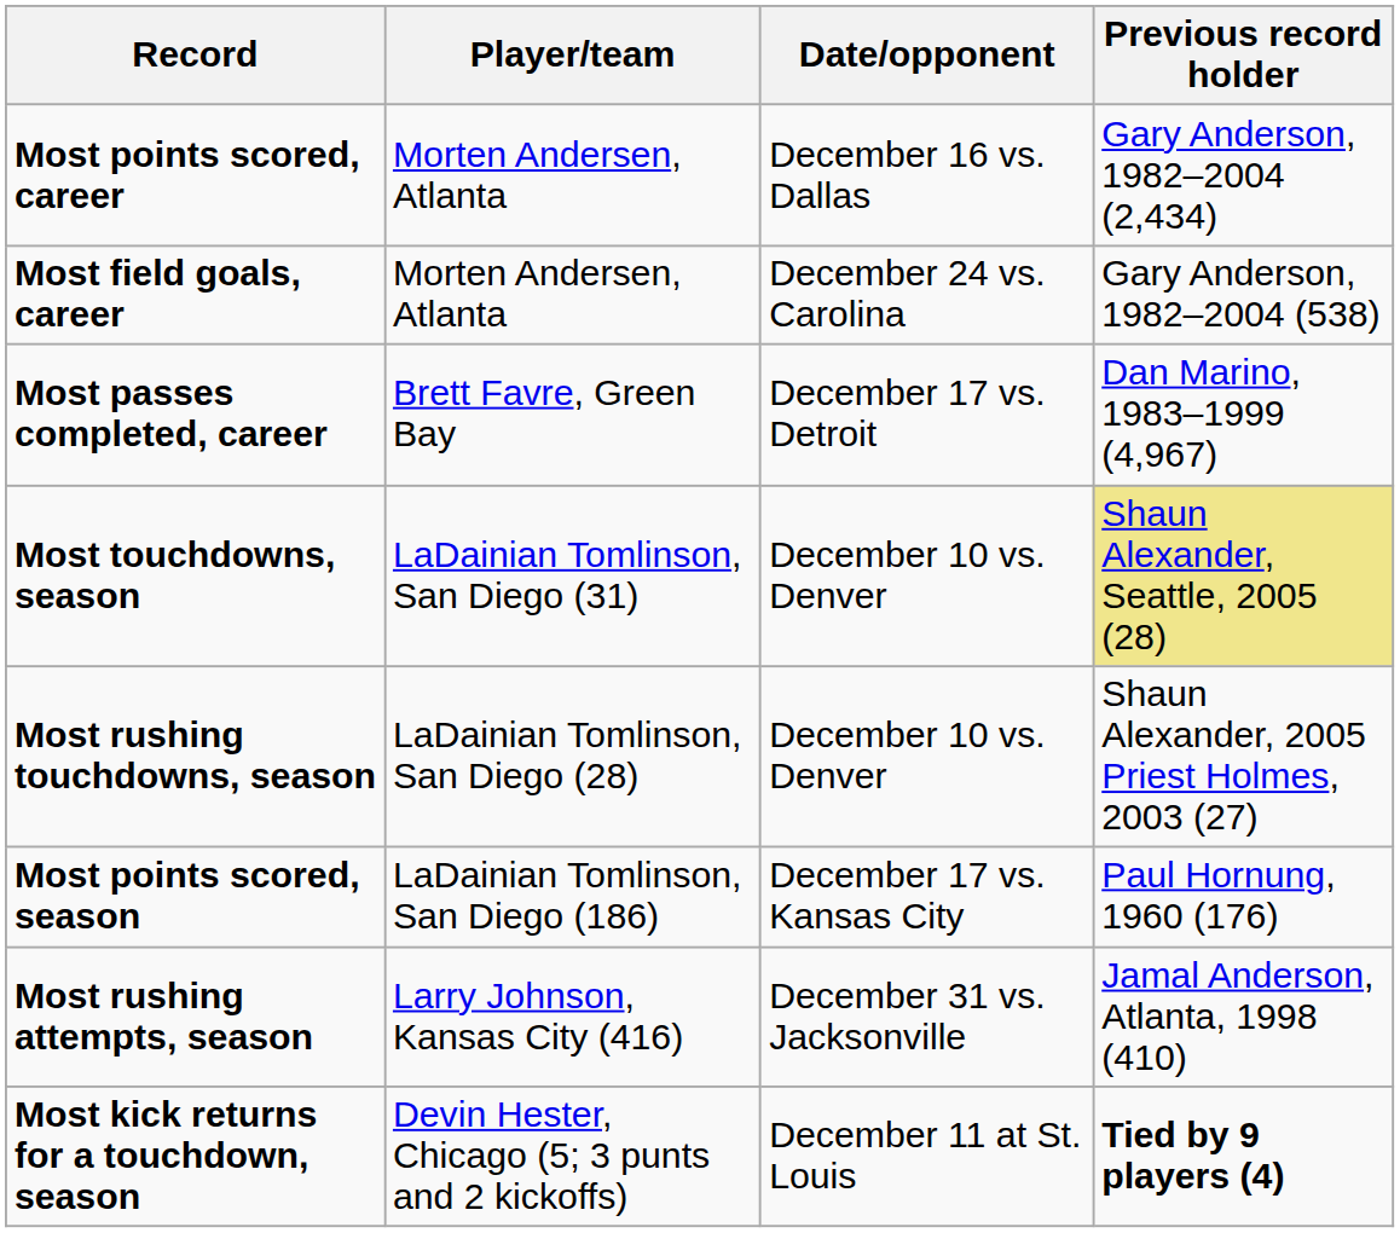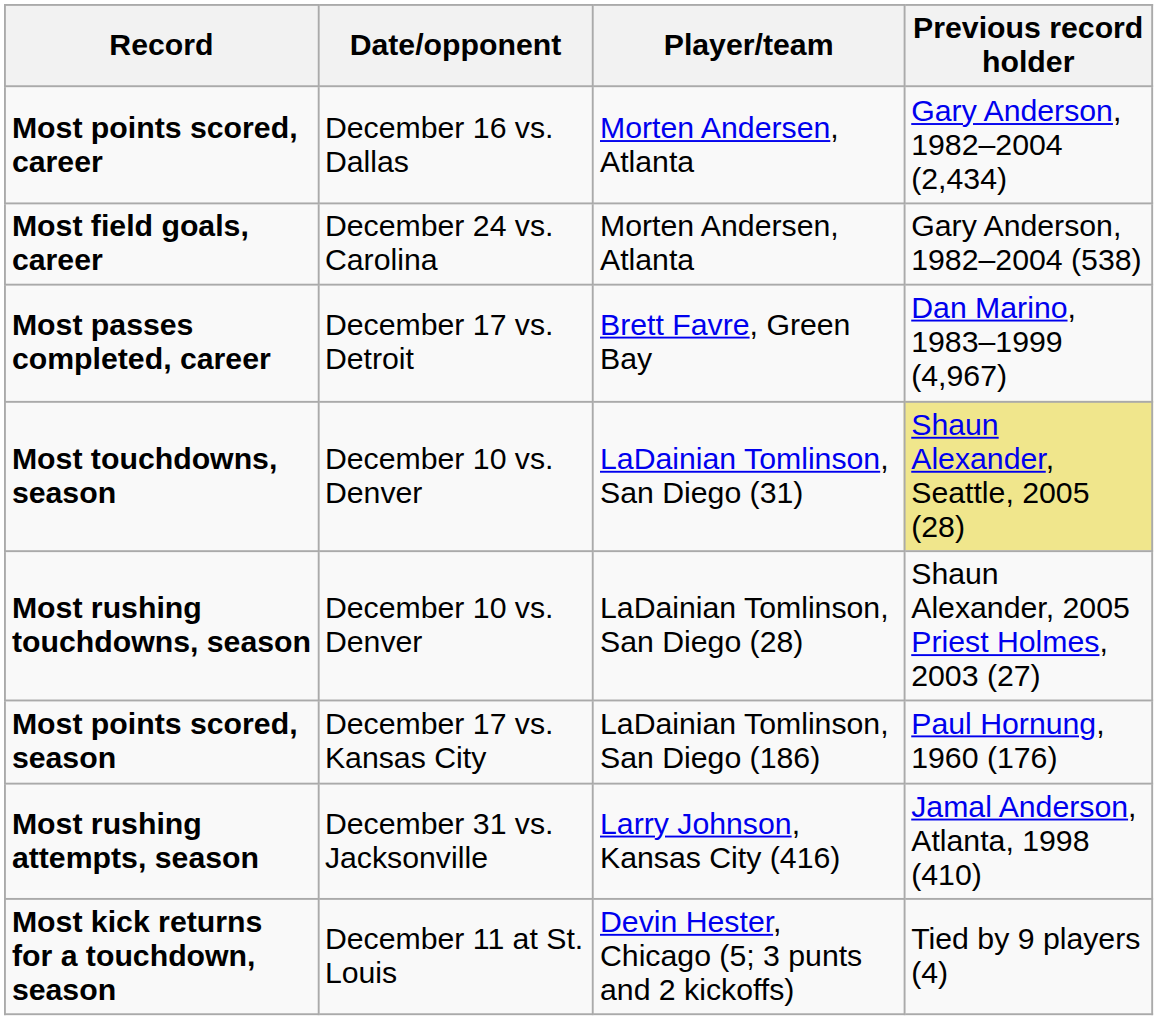columns swapped: Player/team <-> Date/opponent
Most kick returns for a touchdown, season | Previous record holder: bold -> normal
